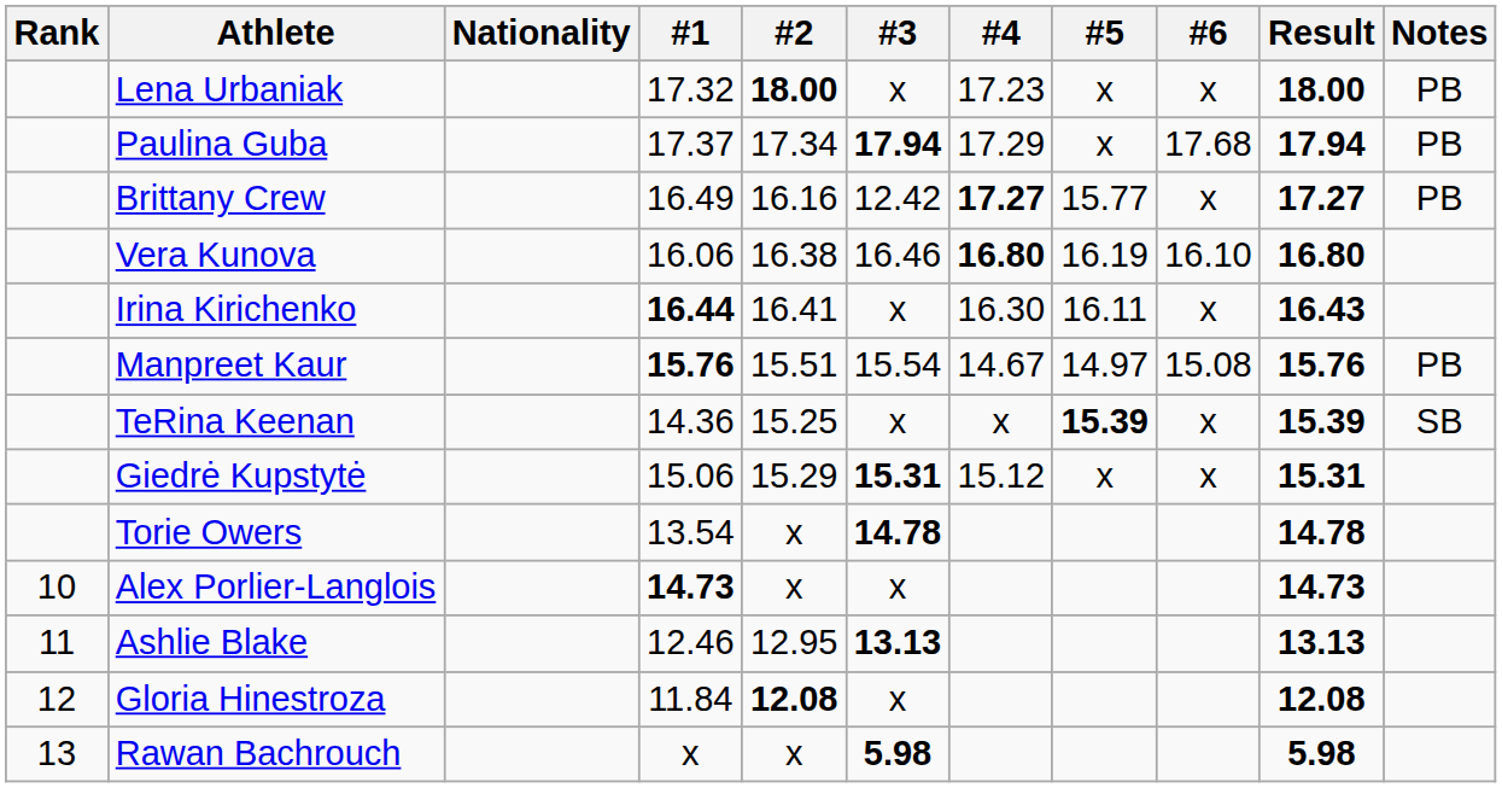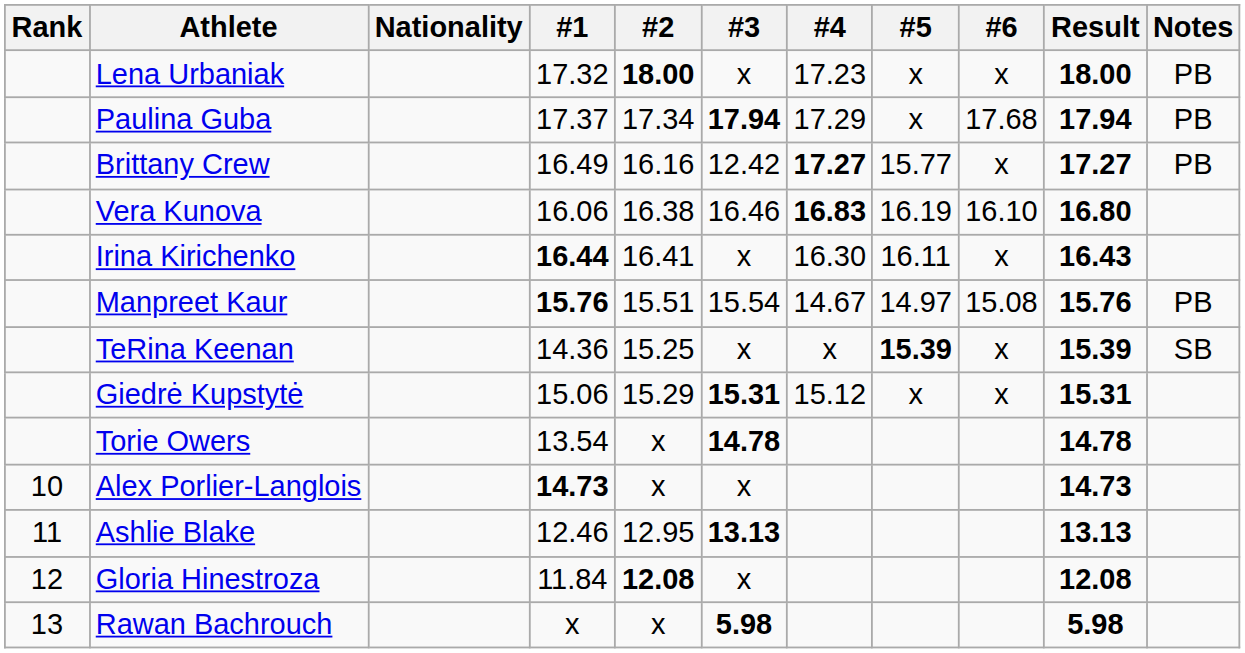Vera Kunova | #4: 16.80 -> 16.83
